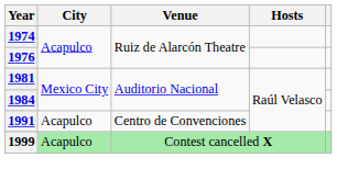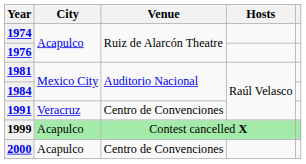1991 | City: Acapulco -> Veracruz
+ row: 2000 | Acapulco | Centro de Convenciones
